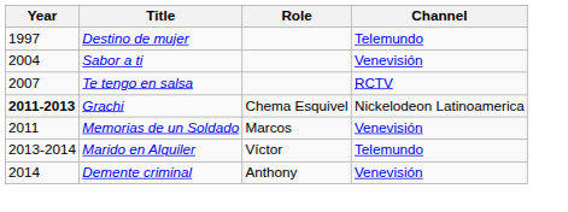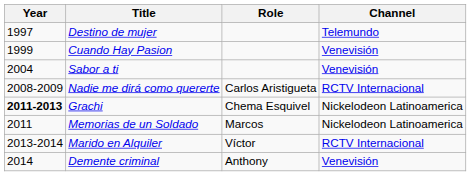+ row: 1999 | Cuando Hay Pasion | Venevisión
- row: 2007 | Te tengo en salsa | RCTV
+ row: 2008-2009 | Nadie me dirá como quererte | Carlos Aristigueta | RCTV Internacional
Memorias de un Soldado | Channel: Venevisión -> Nickelodeon Latinoamerica
Marido en Alquiler | Channel: Telemundo -> RCTV Internacional
